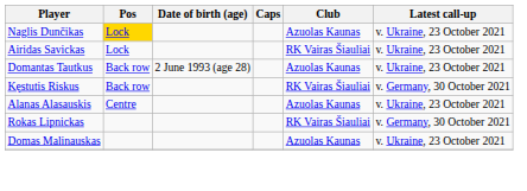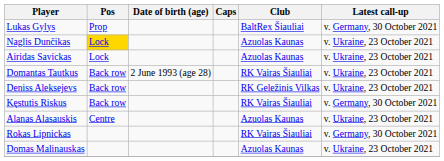+ row: Lukas Gylys | Prop | BaltRex Šiauliai | v. Germany, 30 October 2021
Airidas Savickas | Club: RK Vairas Šiauliai -> Azuolas Kaunas
Domantas Tautkus | Club: Azuolas Kaunas -> RK Vairas Šiauliai
+ row: Deniss Aleksejevs | Back row | RK Geležinis Vilkas | v. Ukraine, 23 October 2021
